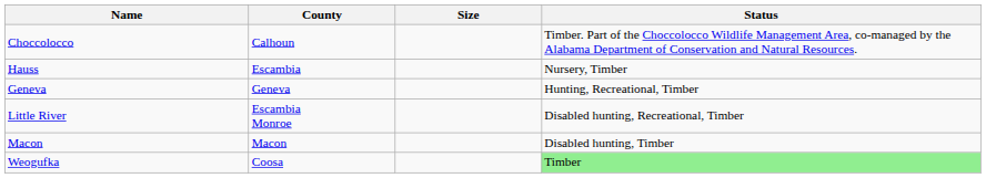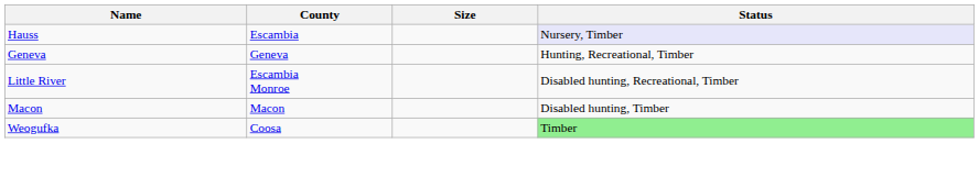- row: Choccolocco | Calhoun | Timber. Part of the Choccolocco Wildlife Management Area, co-managed by the Alabama Department of Conservation and Natural Resources.
Hauss | Status: no background -> lavender background
